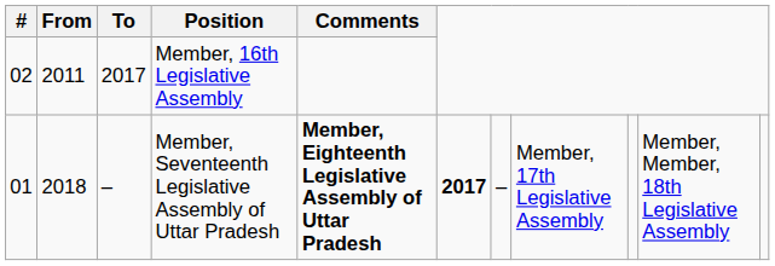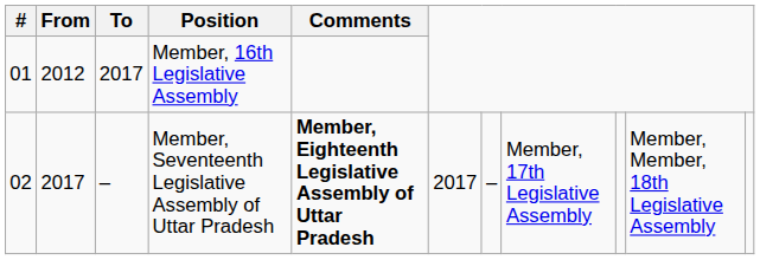Member, 16th Legislative Assembly | #: 02 -> 01
Member, 16th Legislative Assembly | From: 2011 -> 2012
Member, Seventeenth Legislative Assembly of Uttar Pradesh | #: 01 -> 02
Member, Seventeenth Legislative Assembly of Uttar Pradesh | From: 2018 -> 2017
Member, Seventeenth Legislative Assembly of Uttar Pradesh | column 6: bold -> normal
